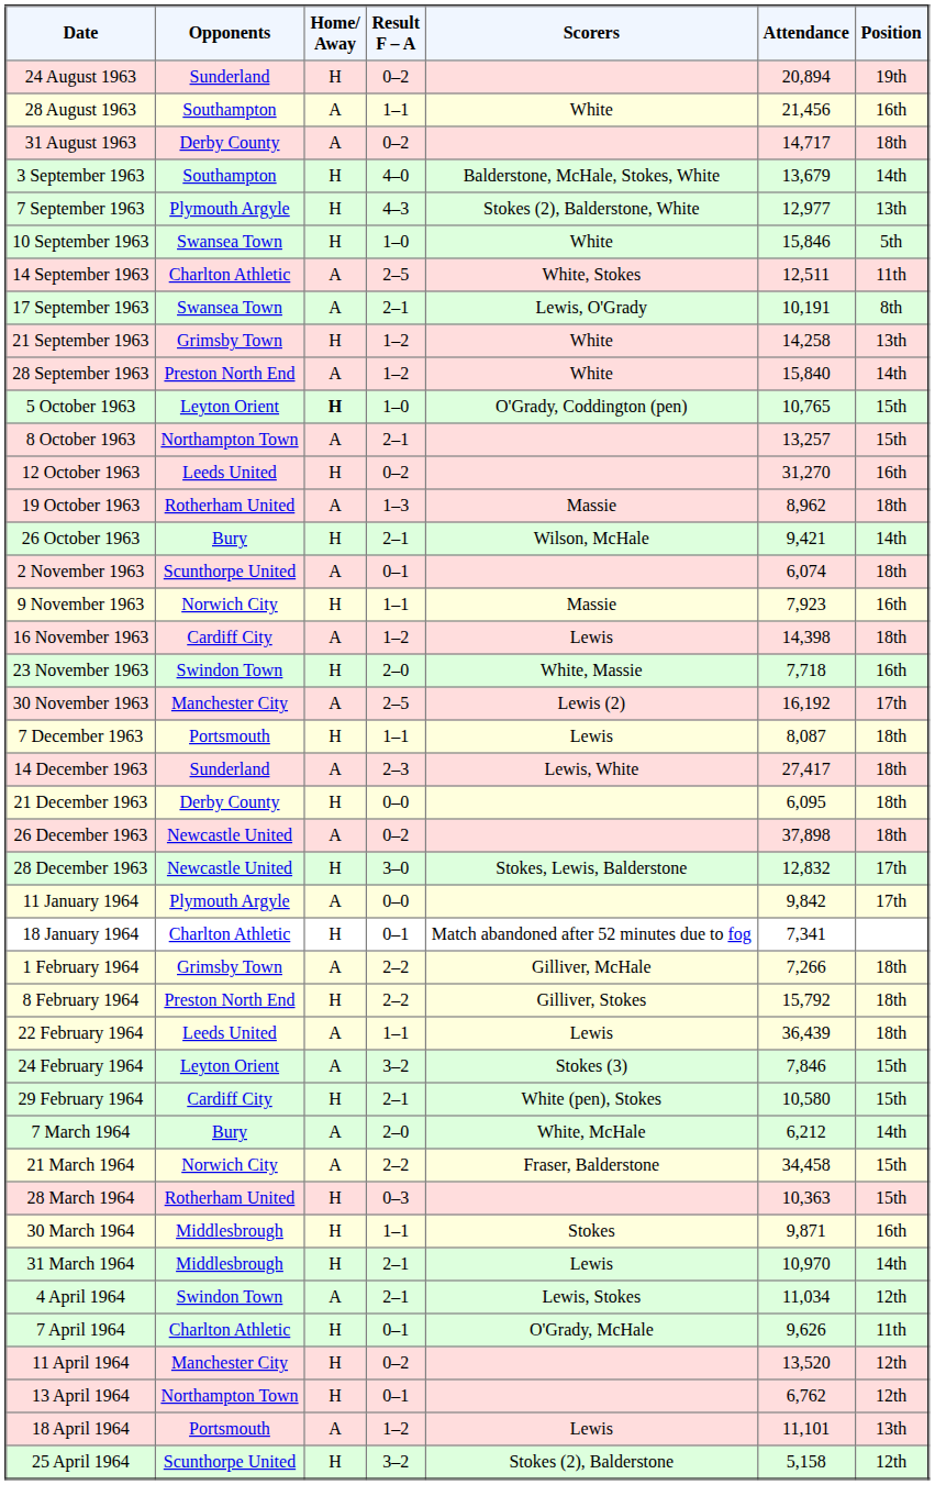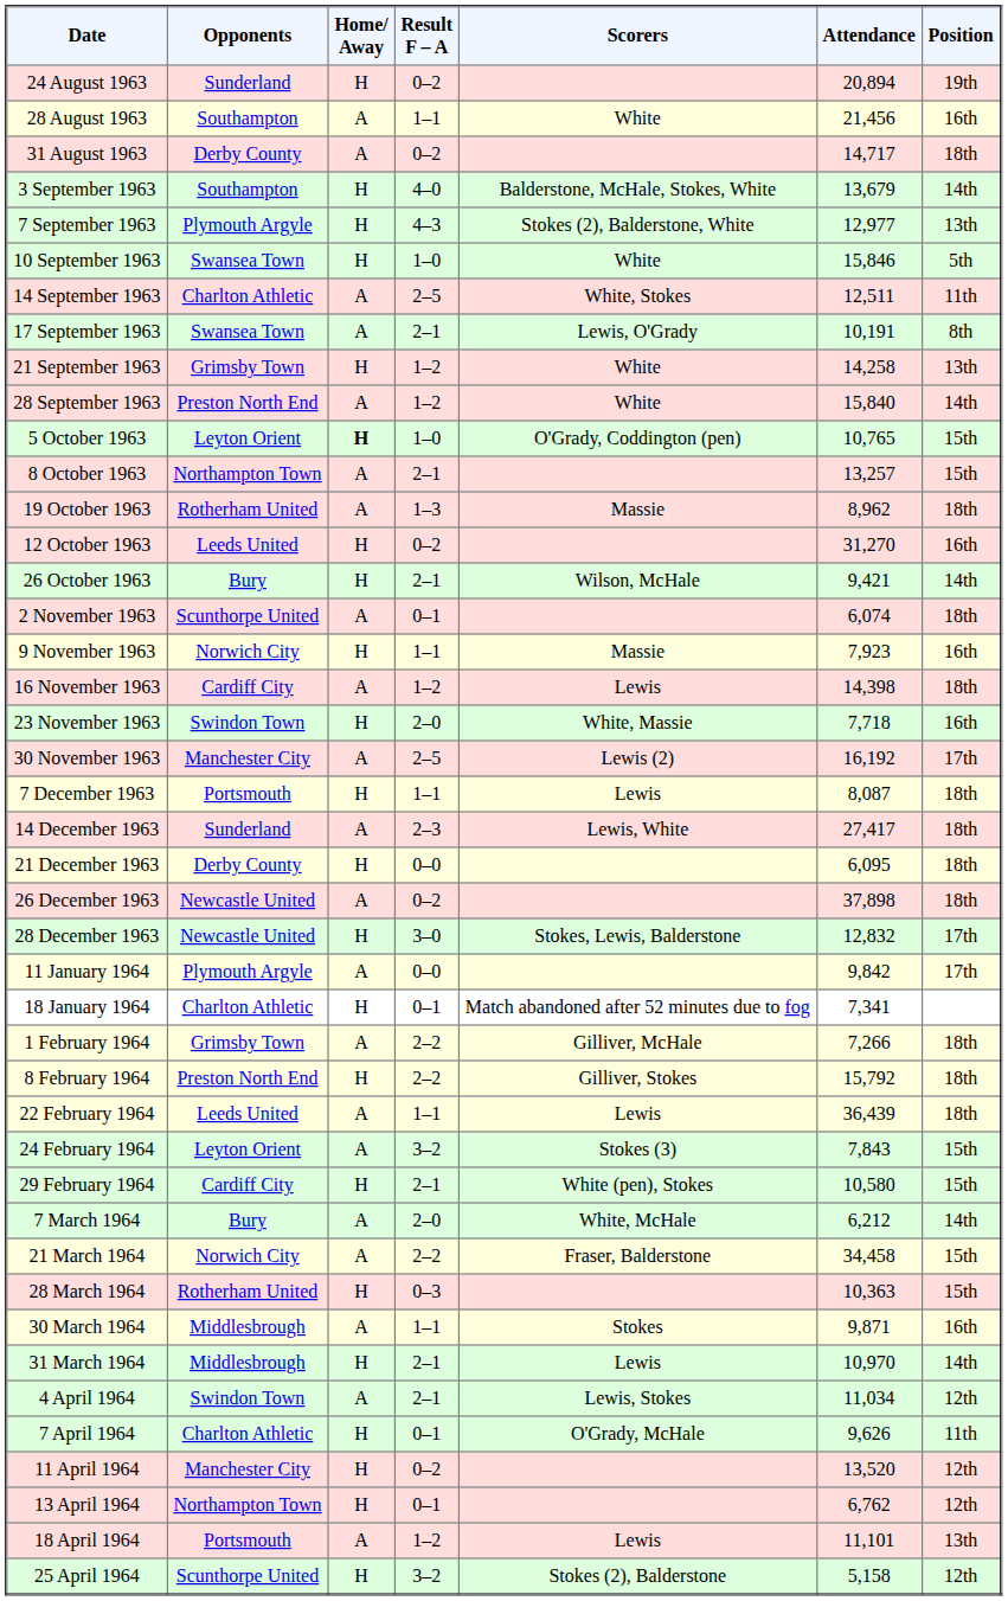rows swapped: 12 October 1963 <-> 19 October 1963
24 February 1964 | Attendance: 7,846 -> 7,843
30 March 1964 | Home/ Away: H -> A
